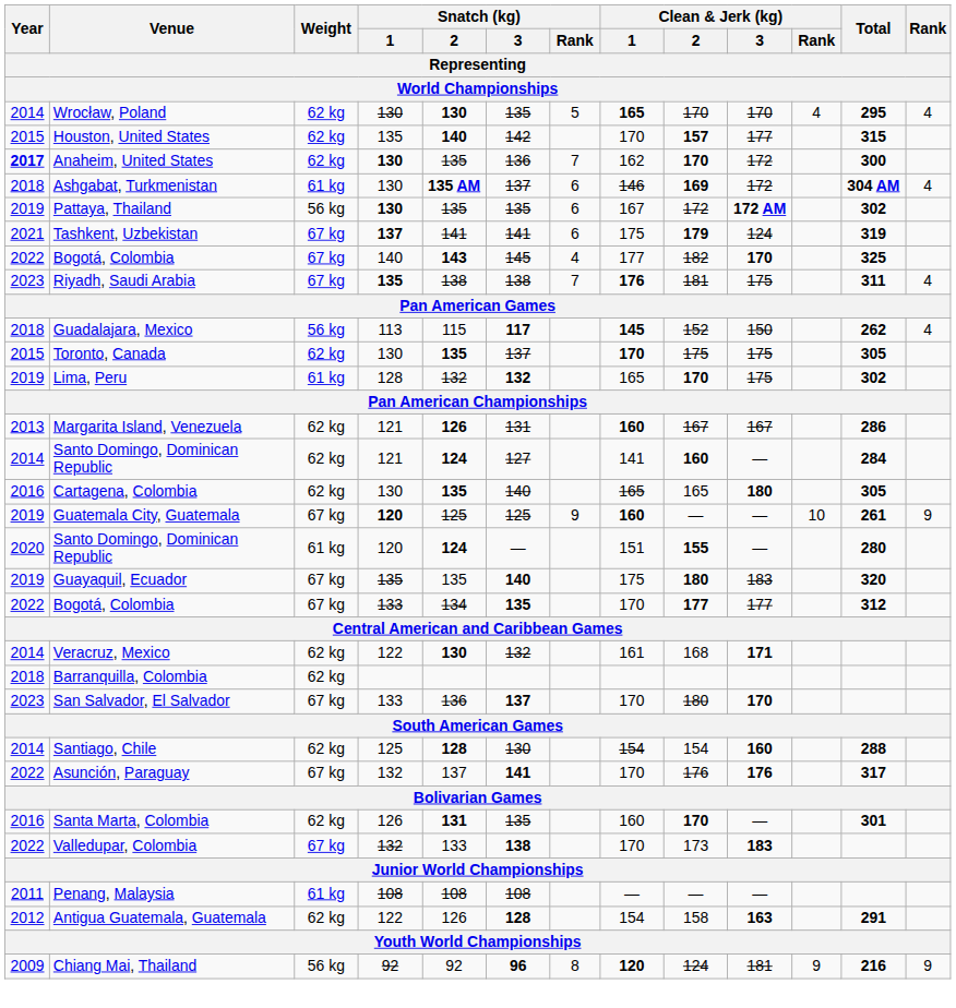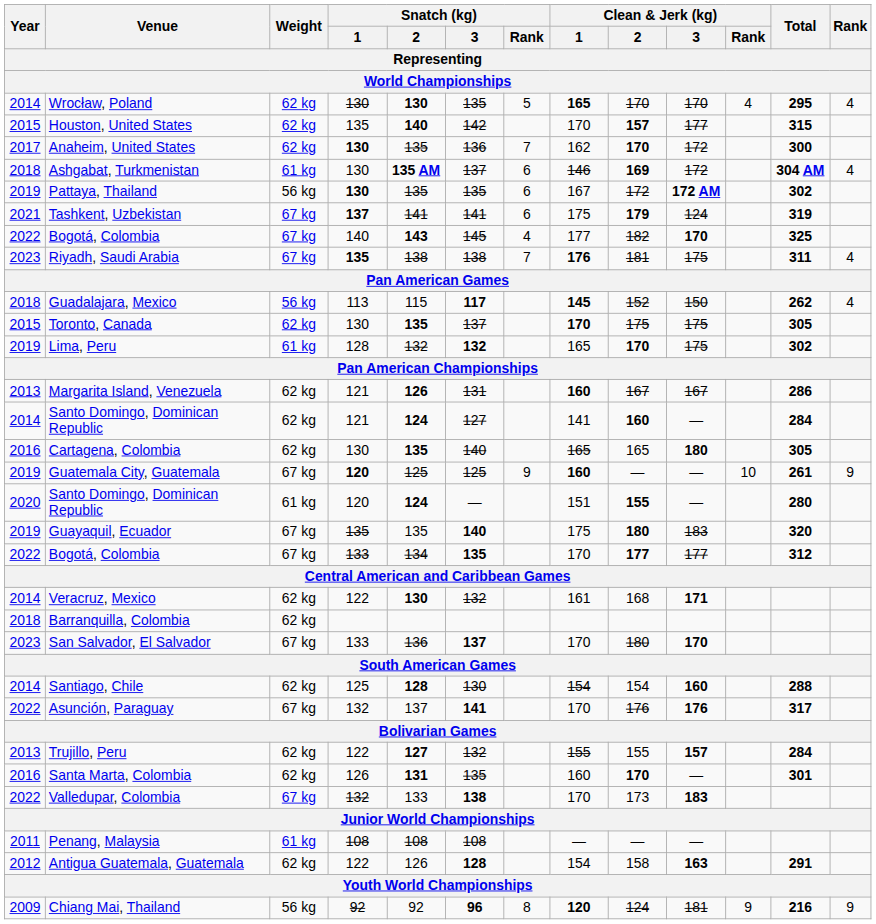Anaheim, United States | Year: bold -> normal
+ row: 2013 | Trujillo, Peru | 62 kg | 122 | 127 | 132 | 155 | 155 | 157 | 284
